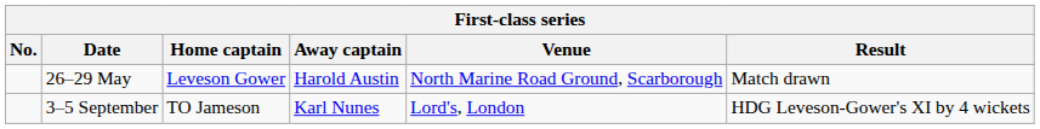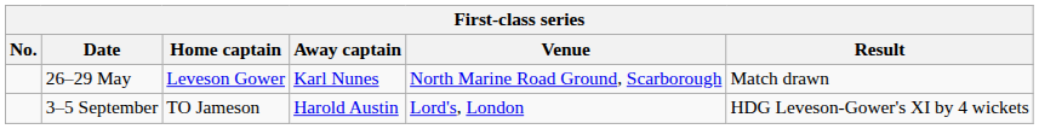26–29 May | Away captain: Harold Austin -> Karl Nunes
3–5 September | Away captain: Karl Nunes -> Harold Austin
